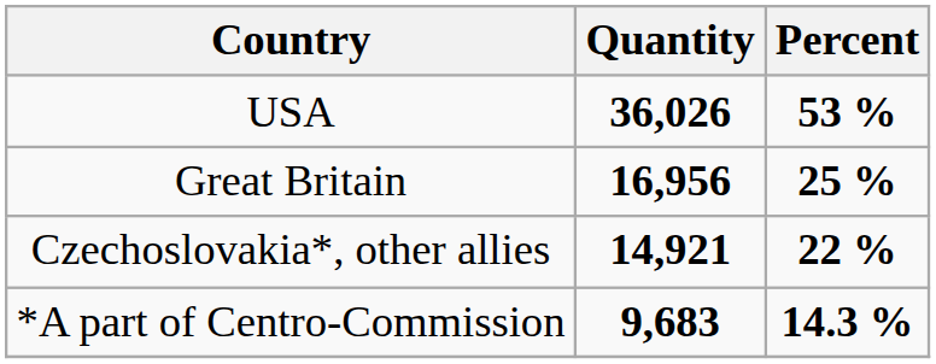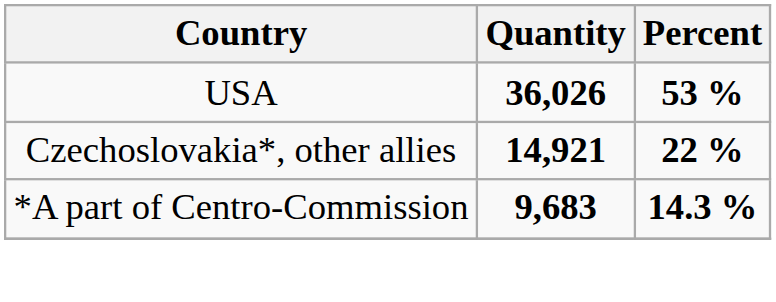- row: Great Britain | 16,956 | 25 %
